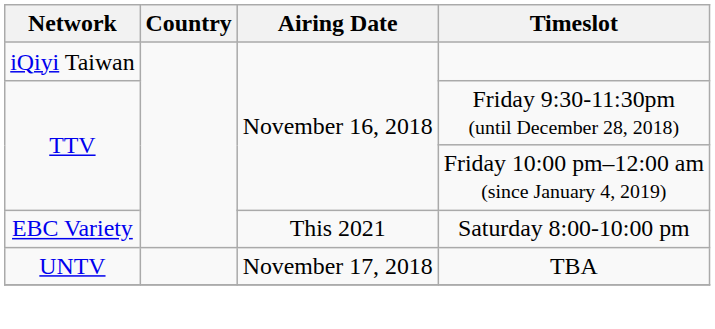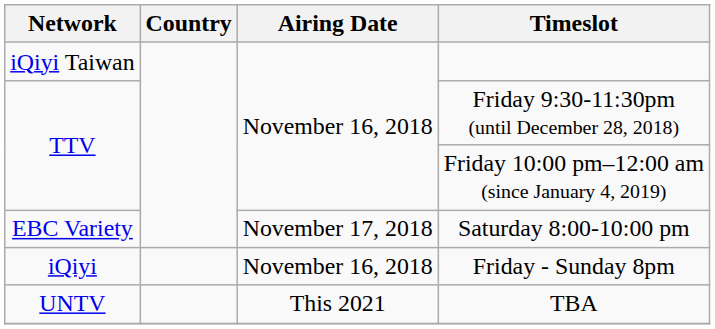Saturday 8:00-10:00 pm | Airing Date: This 2021 -> November 17, 2018
+ row: iQiyi | November 16, 2018 | Friday - Sunday 8pm
TBA | Airing Date: November 17, 2018 -> This 2021
